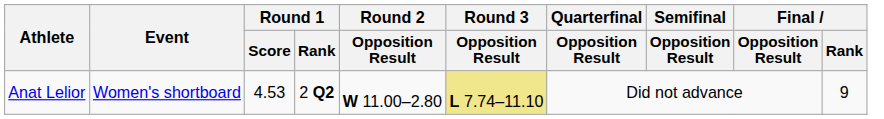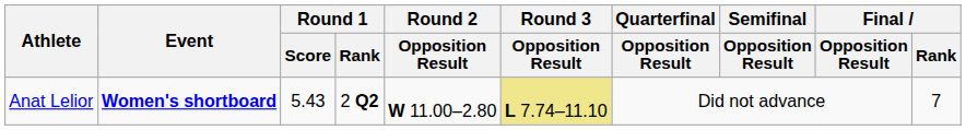Anat Lelior | Event: normal -> bold
Anat Lelior | Round 1 / Score: 4.53 -> 5.43
Anat Lelior | Final / Rank: 9 -> 7
